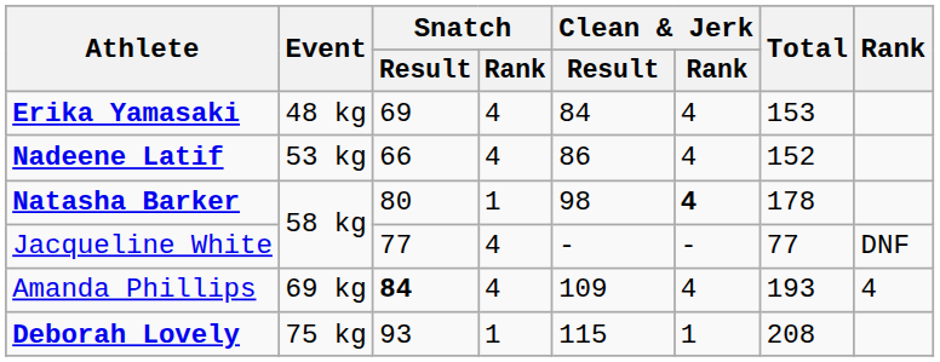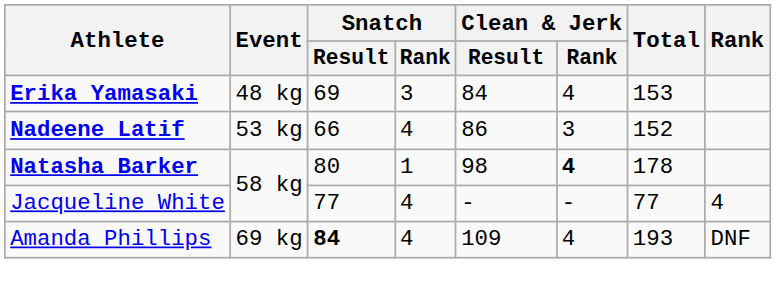Erika Yamasaki | Snatch / Rank: 4 -> 3
Nadeene Latif | Clean & Jerk / Rank: 4 -> 3
Jacqueline White | Rank: DNF -> 4
Amanda Phillips | Rank: 4 -> DNF
- row: Deborah Lovely | 75 kg | 93 | 1 | 115 | 1 | 208
